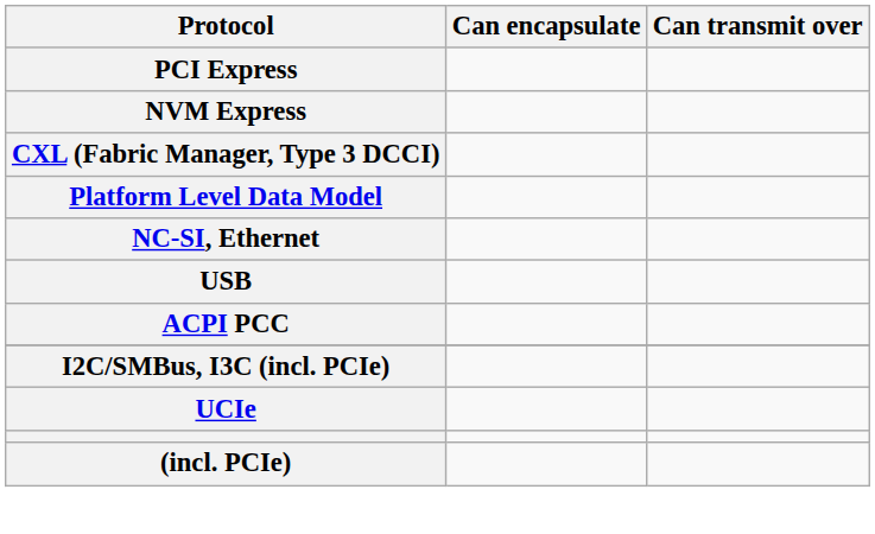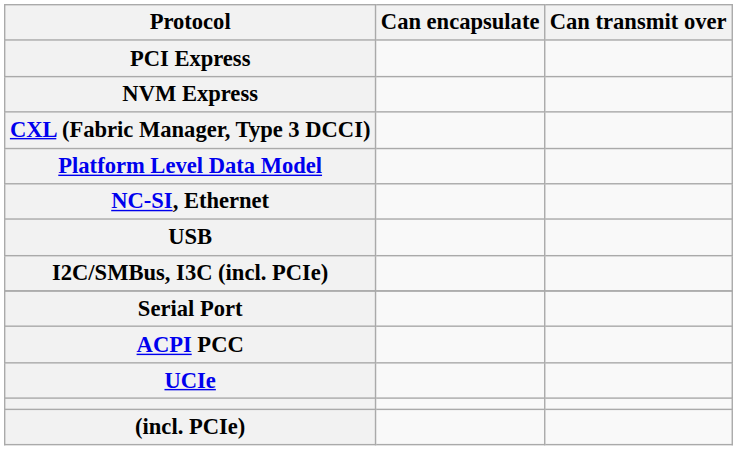rows swapped: I2C/SMBus, I3C (incl. PCIe) <-> ACPI PCC
+ row: Serial Port
